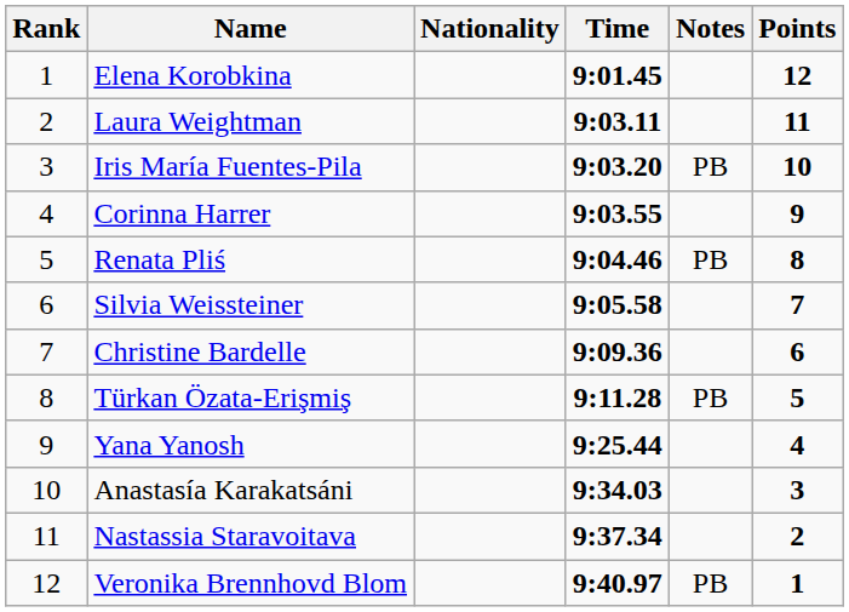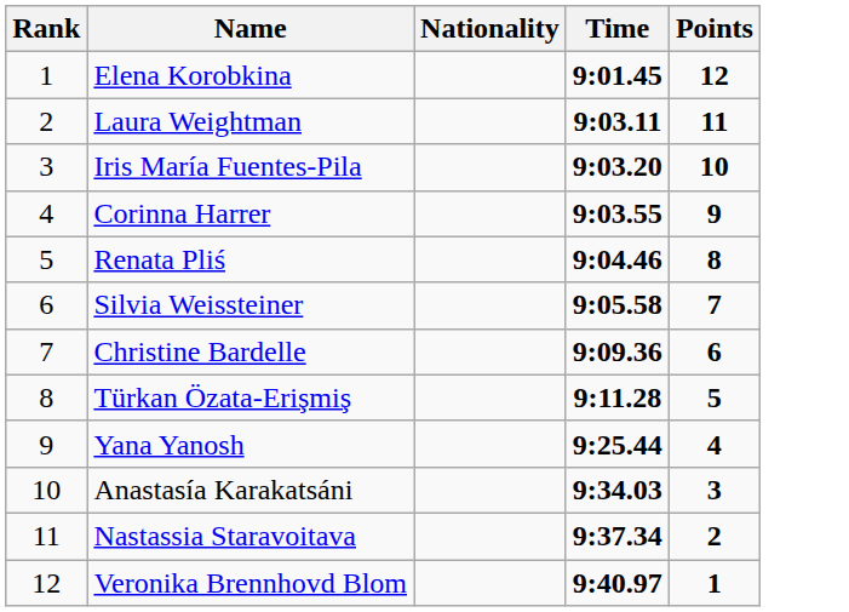- column: Notes | PB | PB | PB | PB
